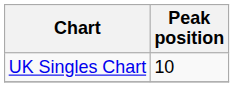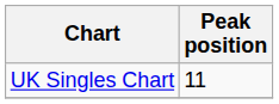UK Singles Chart | Peak position: 10 -> 11
